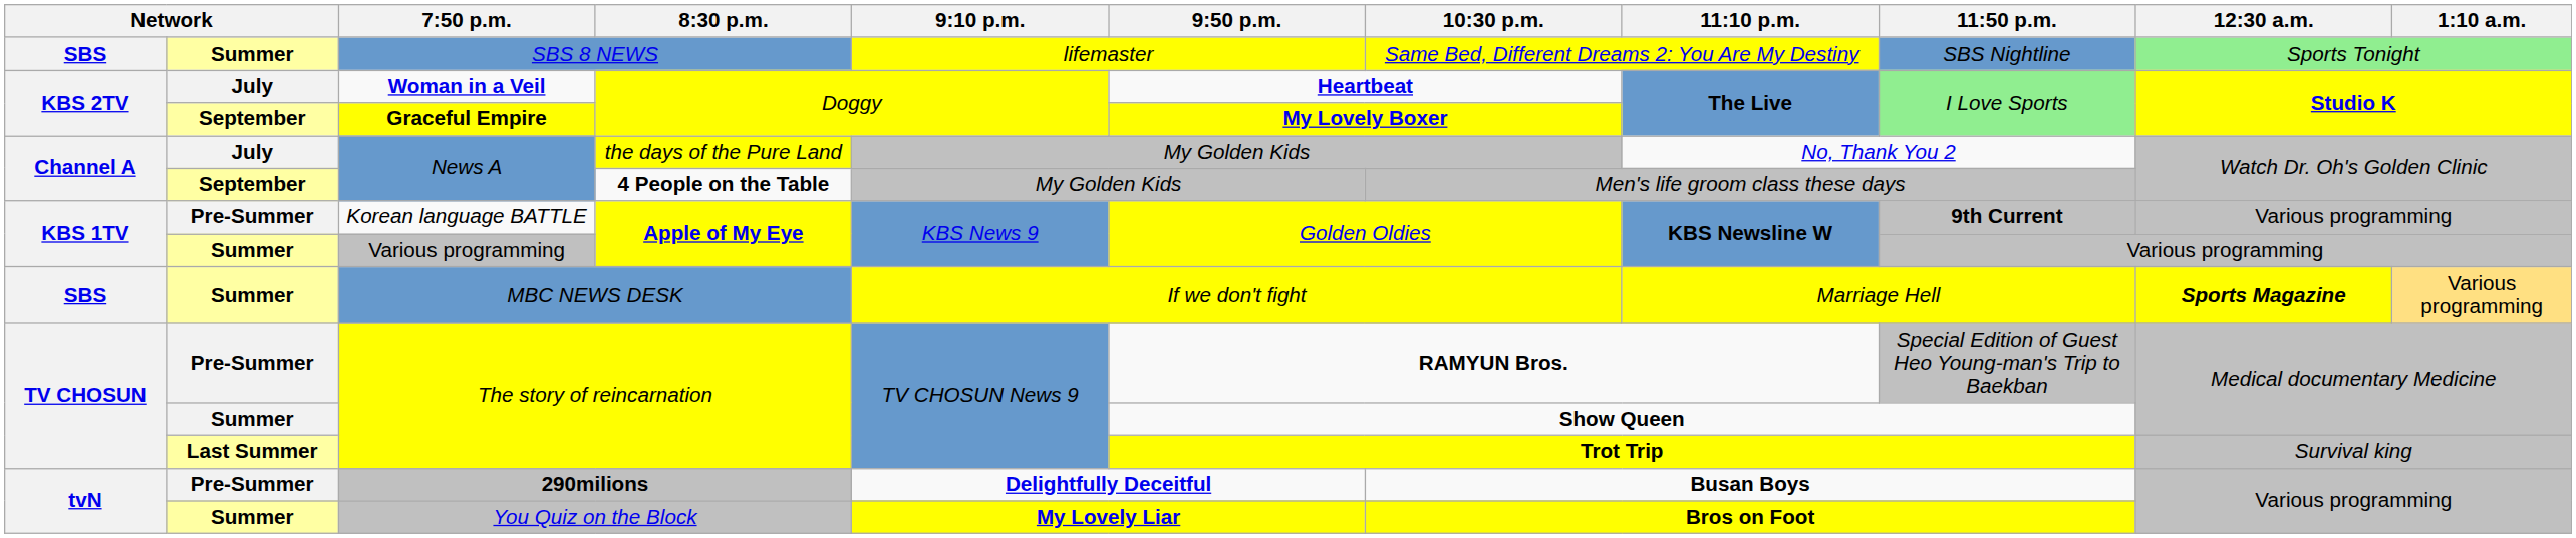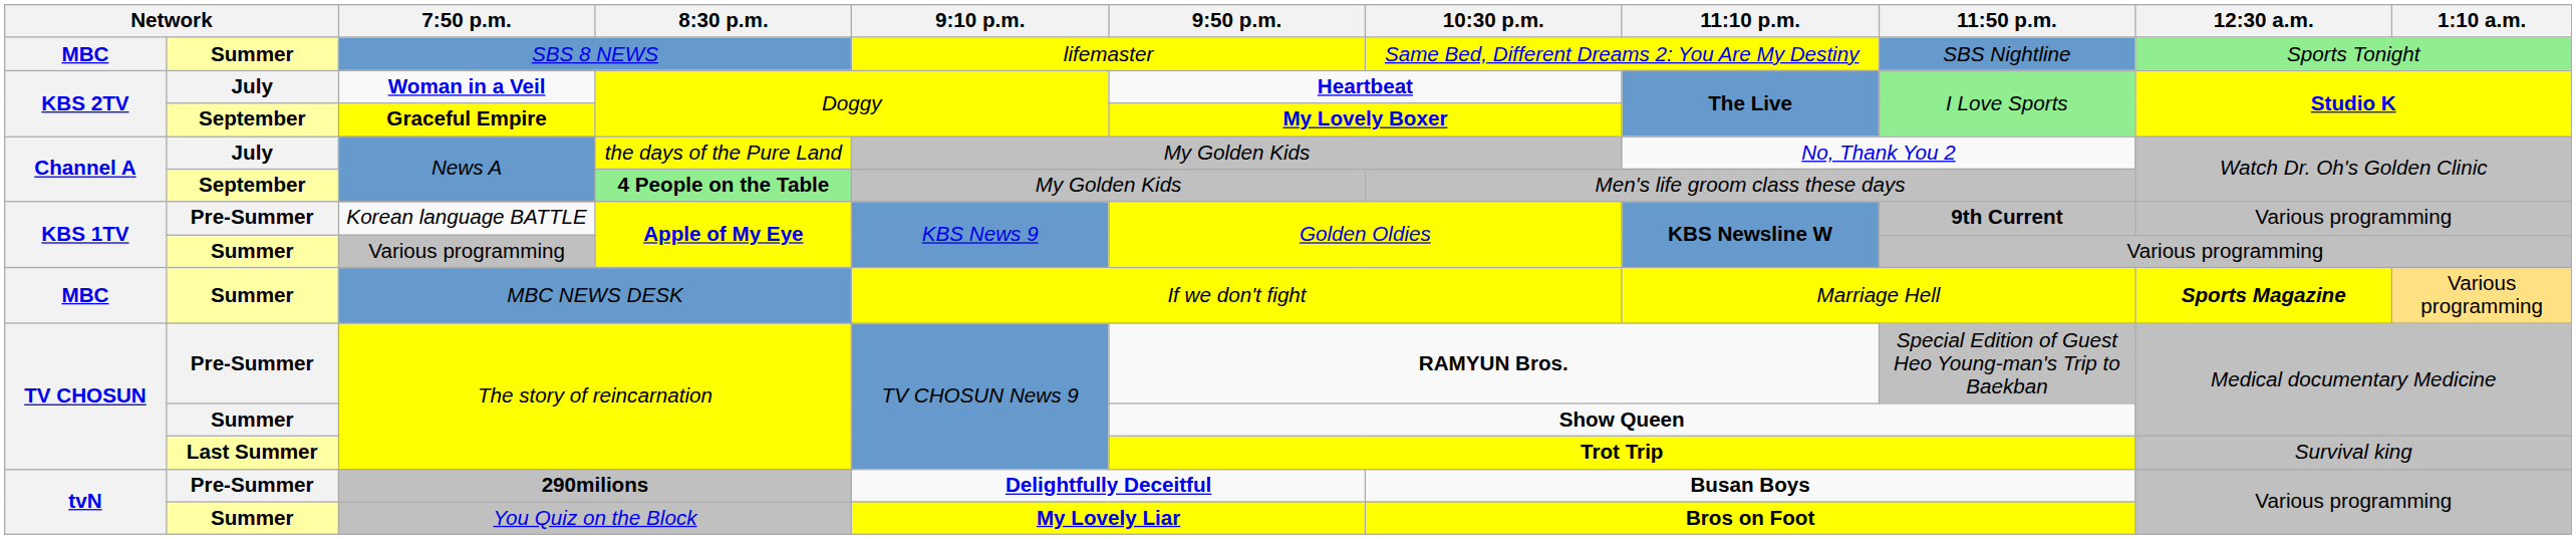SBS 8 NEWS | column 1: SBS -> MBC
September / News A | 8:30 p.m.: no background -> lightgreen background
MBC NEWS DESK | column 1: SBS -> MBC
